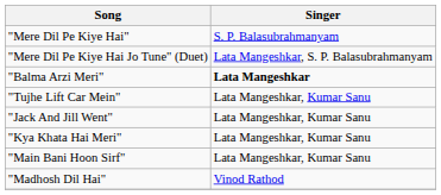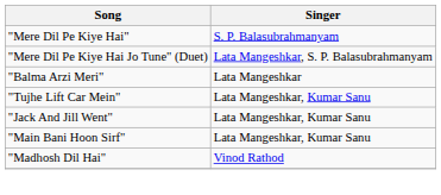"Balma Arzi Meri" | Singer: bold -> normal
- row: "Kya Khata Hai Meri" | Lata Mangeshkar, Kumar Sanu
